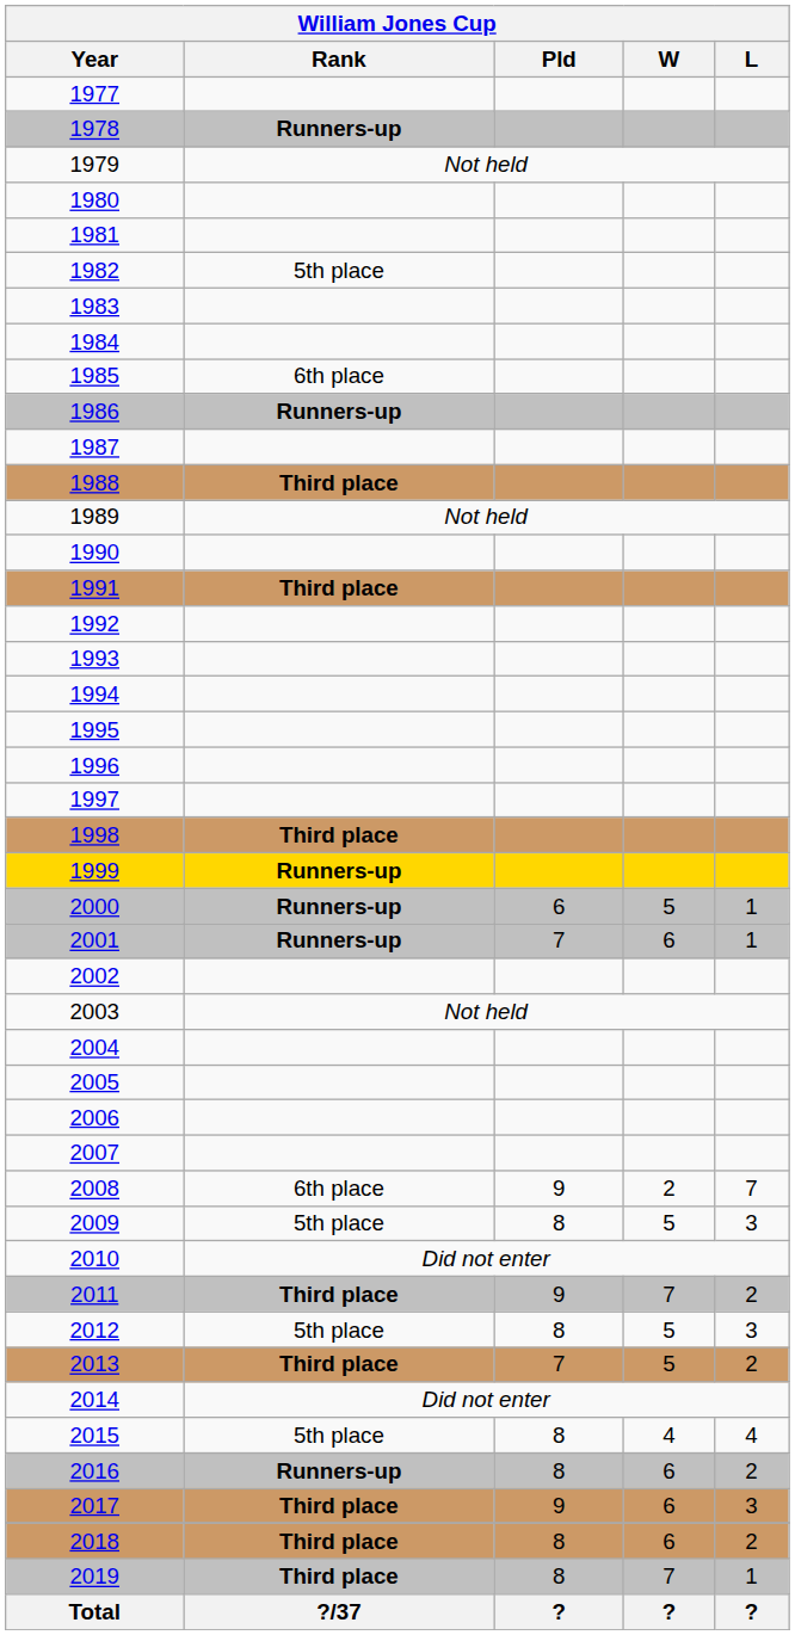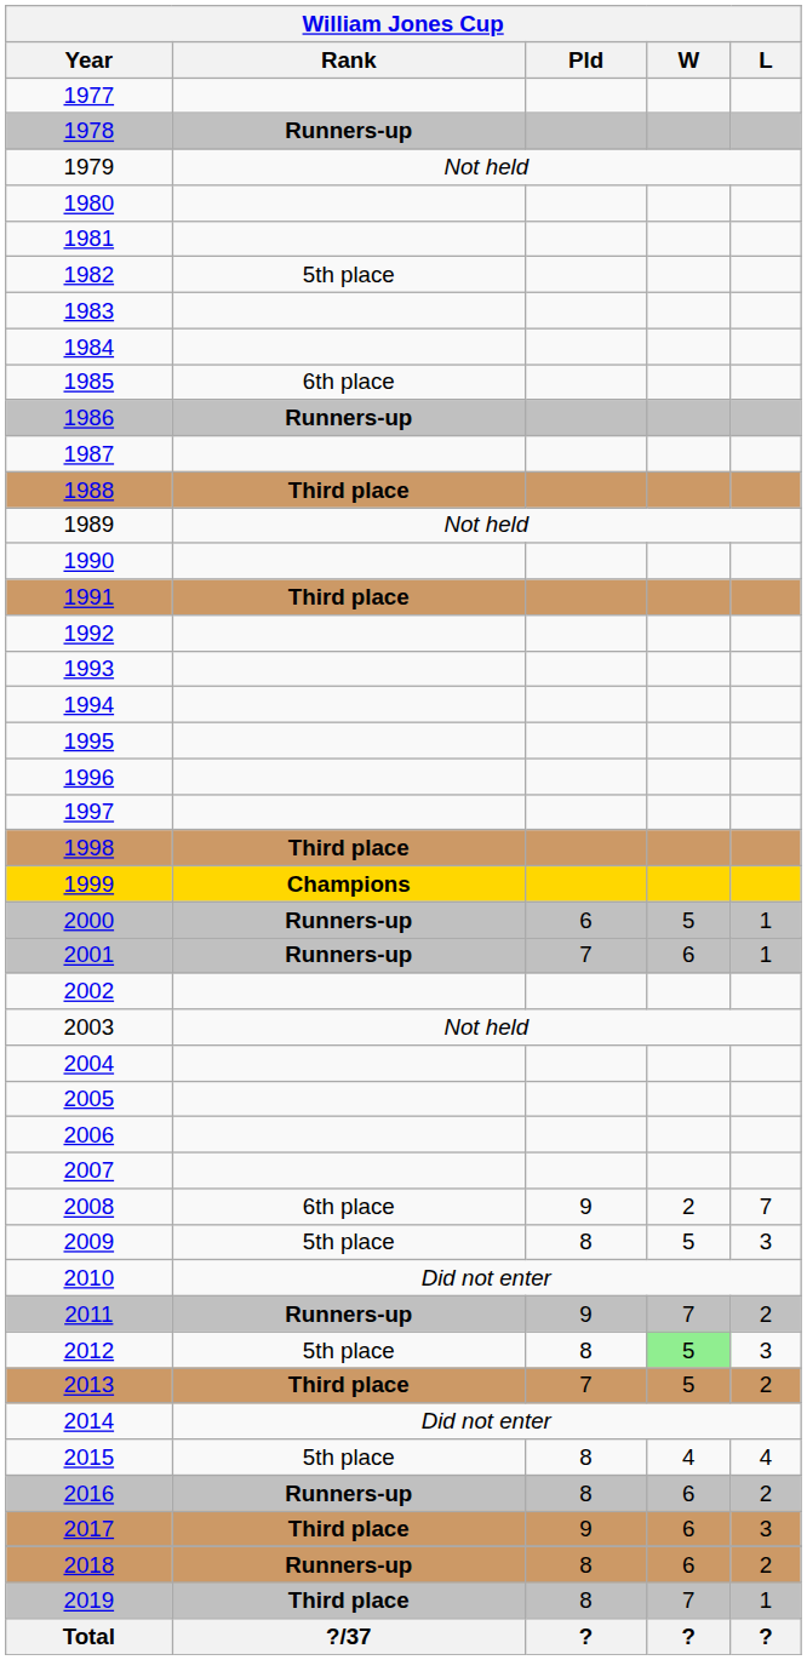1999 | Rank: Runners-up -> Champions
2011 | Rank: Third place -> Runners-up
2012 | W: no background -> lightgreen background
2018 | Rank: Third place -> Runners-up
